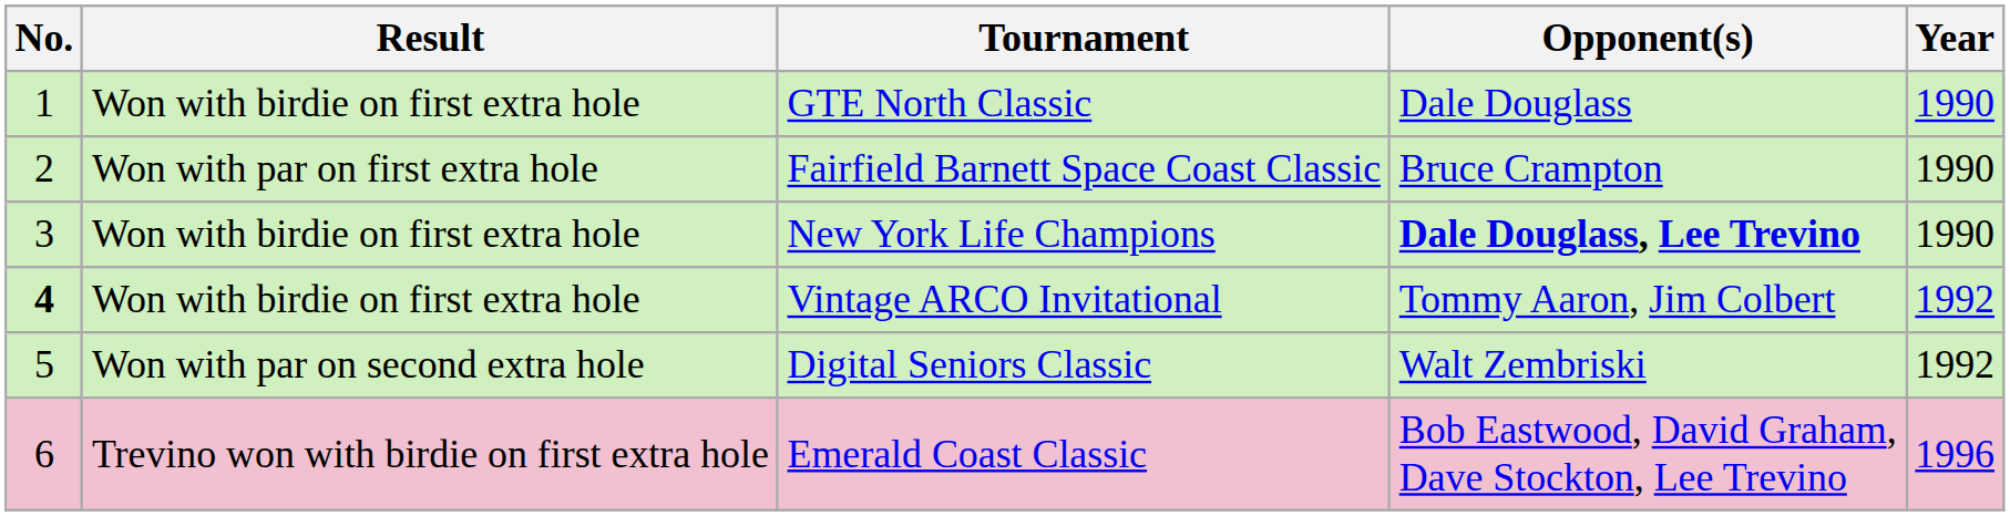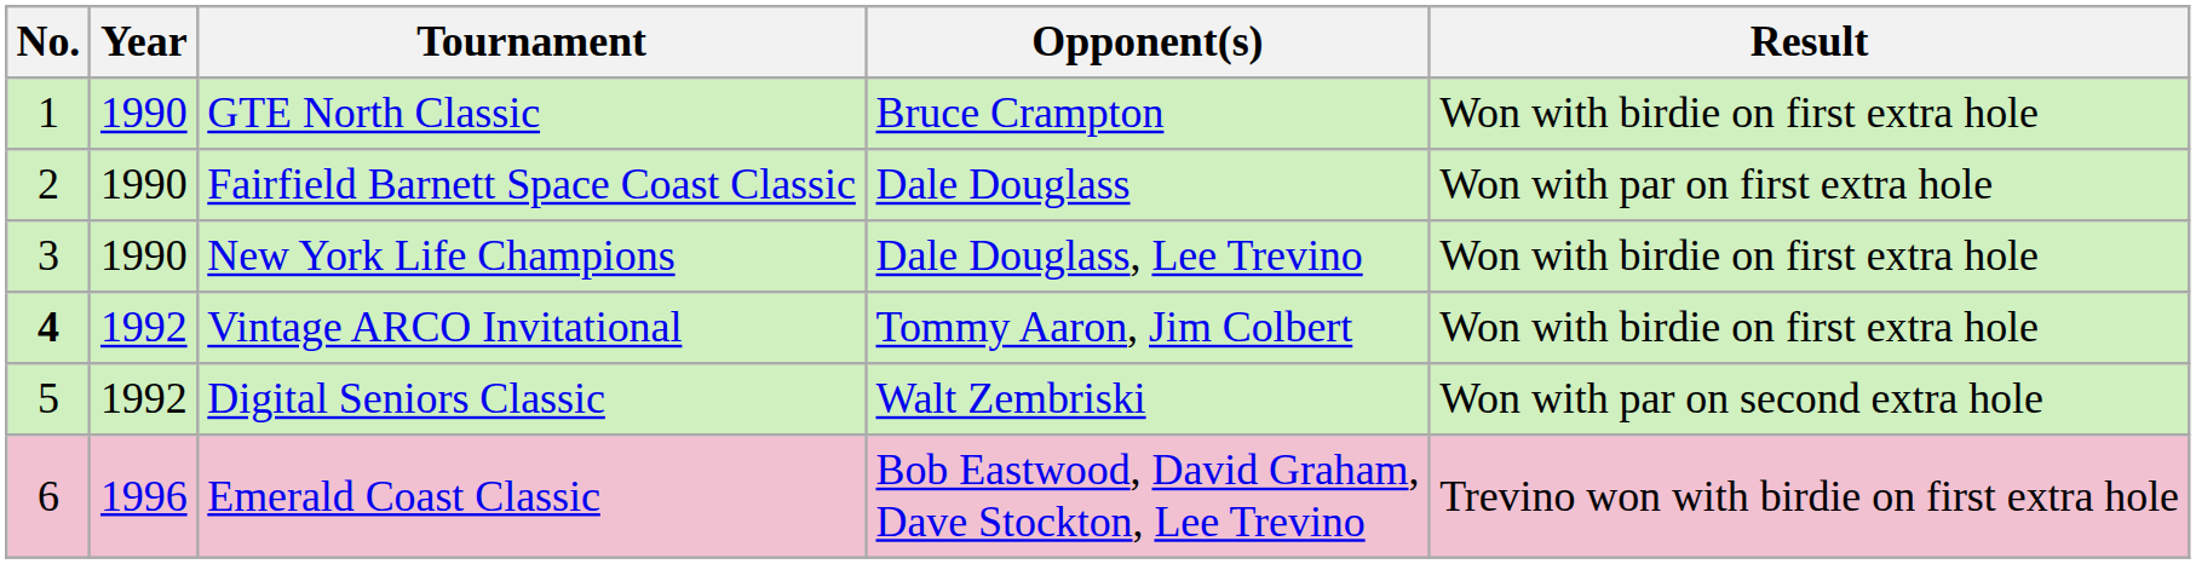columns swapped: Year <-> Result
GTE North Classic | Opponent(s): Dale Douglass -> Bruce Crampton
Fairfield Barnett Space Coast Classic | Opponent(s): Bruce Crampton -> Dale Douglass
New York Life Champions | Opponent(s): bold -> normal
